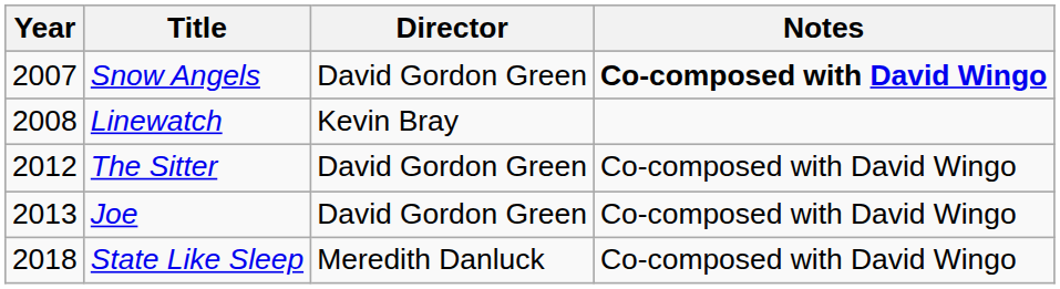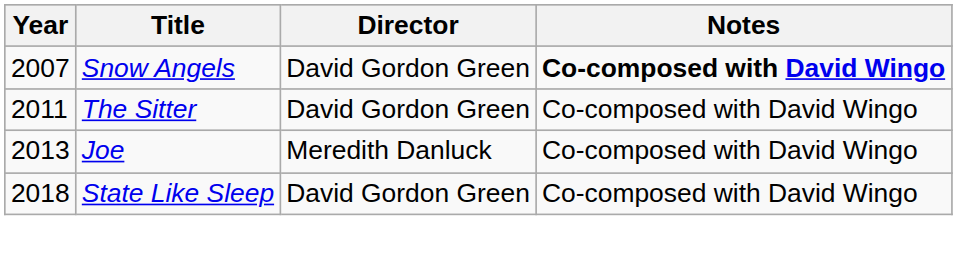- row: 2008 | Linewatch | Kevin Bray
The Sitter | Year: 2012 -> 2011
Joe | Director: David Gordon Green -> Meredith Danluck
State Like Sleep | Director: Meredith Danluck -> David Gordon Green
